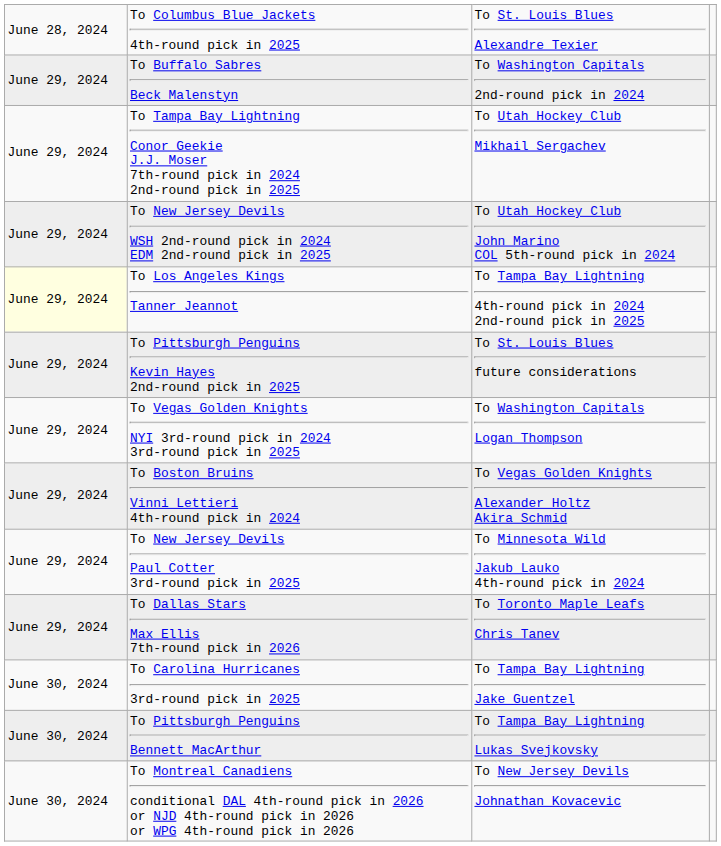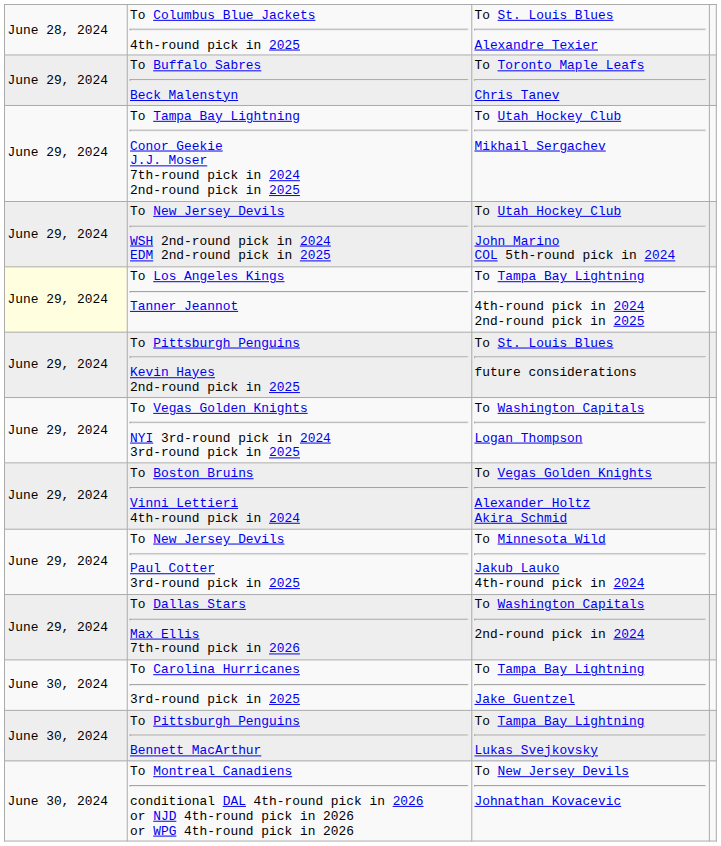To Buffalo Sabres Beck Malenstyn | column 3: To Washington Capitals 2nd-round pick in 2024 -> To Toronto Maple Leafs Chris Tanev
To Dallas Stars Max Ellis 7th-round pick in 2026 | column 3: To Toronto Maple Leafs Chris Tanev -> To Washington Capitals 2nd-round pick in 2024
